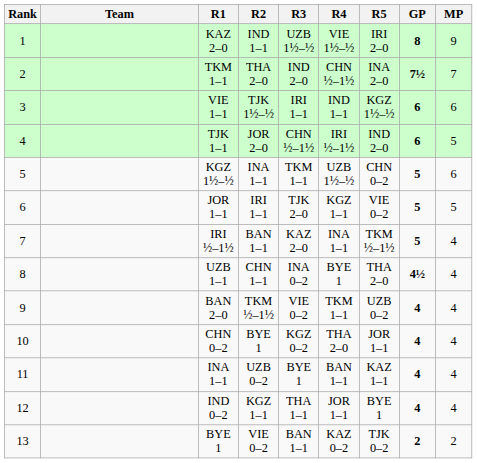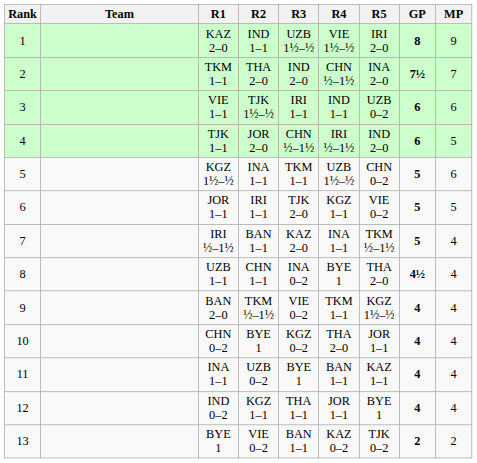VIE 1–1 | R5: KGZ 1½–½ -> UZB 0–2
BAN 2–0 | R5: UZB 0–2 -> KGZ 1½–½
